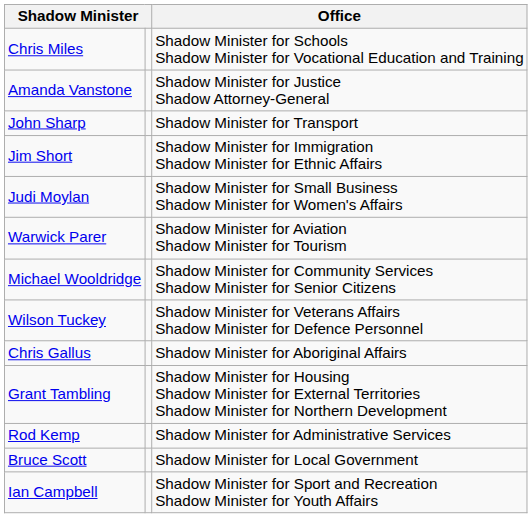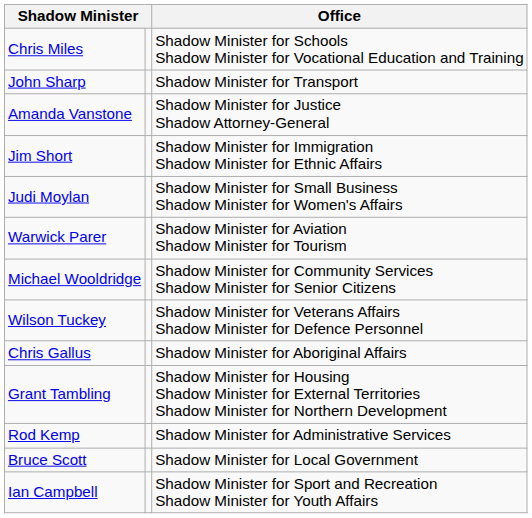rows swapped: John Sharp <-> Amanda Vanstone
